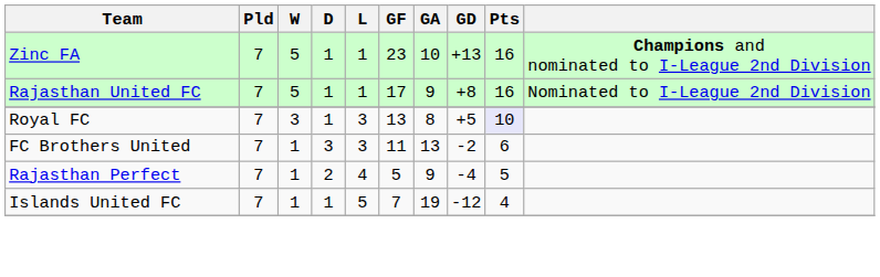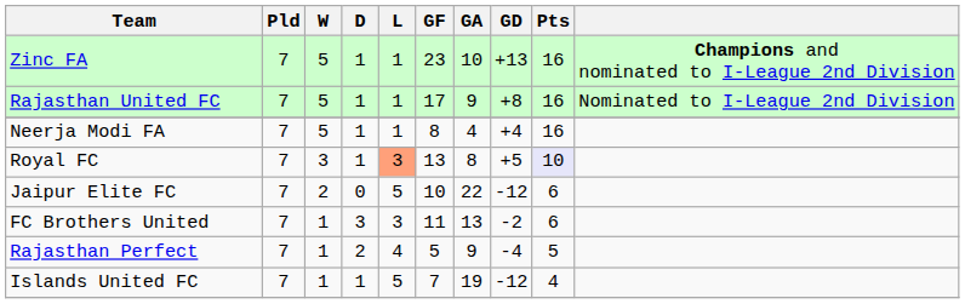+ row: Neerja Modi FA | 7 | 5 | 1 | 1 | 8 | 4 | +4 | 16
Royal FC | L: no background -> lightsalmon background
+ row: Jaipur Elite FC | 7 | 2 | 0 | 5 | 10 | 22 | -12 | 6
